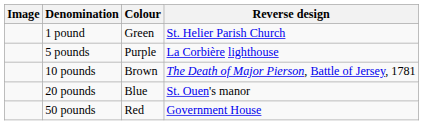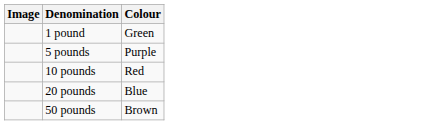- column: Reverse design | St. Helier Parish Church | La Corbière lighthouse | The Death of Major Pierson, Battle of Jersey, 1781 | St. Ouen's manor | Government House
10 pounds | Colour: Brown -> Red
50 pounds | Colour: Red -> Brown
